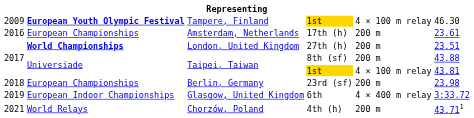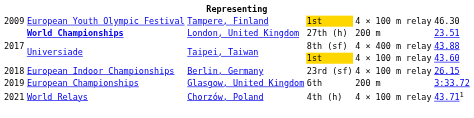Tampere, Finland | column 2: bold -> normal
- row: 2016 | European Championships | Amsterdam, Netherlands | 17th (h) | 200 m | 23.61
Taipei, Taiwan / 8th (sf) | column 5: 200 m -> 4 × 400 m relay
Taipei, Taiwan / 1st | column 6: 43.81 -> 43.60
Berlin, Germany | column 2: European Championships -> European Indoor Championships
Berlin, Germany | column 5: 200 m -> 4 × 100 m relay
Berlin, Germany | column 6: 23.98 -> 26.15
Glasgow, United Kingdom | column 2: European Indoor Championships -> European Championships
Glasgow, United Kingdom | column 5: 4 × 400 m relay -> 200 m
Chorzów, Poland | column 5: 200 m -> 4 × 100 m relay
